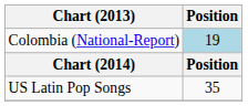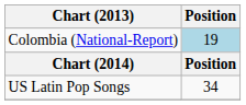US Latin Pop Songs | Position: 35 -> 34
